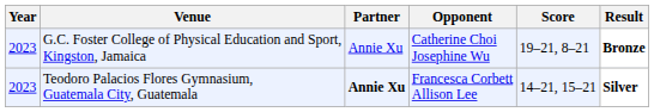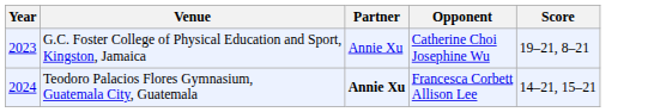- column: Result | Bronze | Silver
Teodoro Palacios Flores Gymnasium, Guatemala City, Guatemala | Year: 2023 -> 2024
